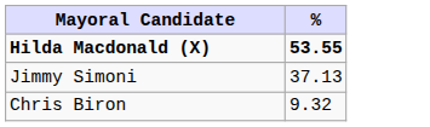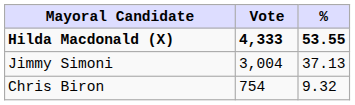+ column: Vote | 4,333 | 3,004 | 754
